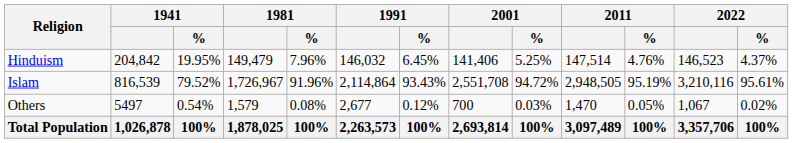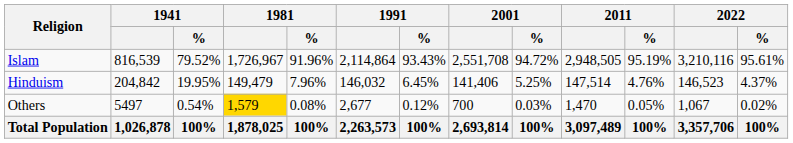rows swapped: Islam <-> Hinduism
Others | 1981: no background -> gold background
